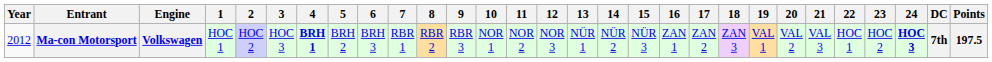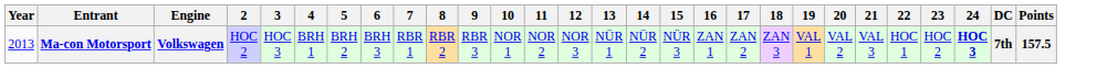- column: 1 | HOC 1
Ma-con Motorsport | Year: 2012 -> 2013
Ma-con Motorsport | 4: bold -> normal
Ma-con Motorsport | Points: 197.5 -> 157.5
